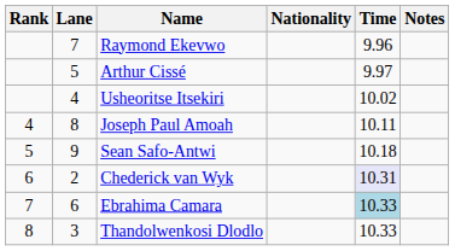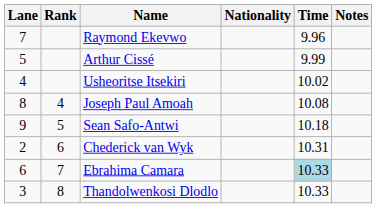columns swapped: Rank <-> Lane
Arthur Cissé | Time: 9.97 -> 9.99
Joseph Paul Amoah | Time: 10.11 -> 10.08
Chederick van Wyk | Time: lavender background -> no background
